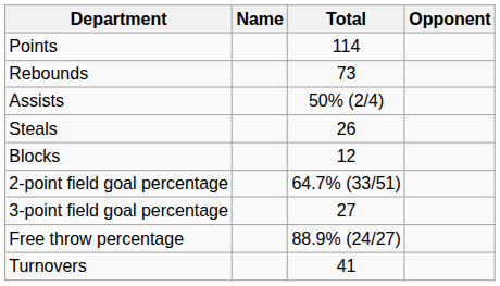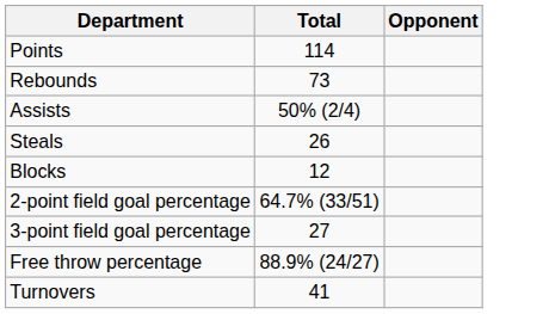- column: Name
